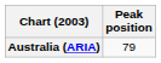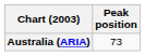Australia (ARIA) | Peak position: 79 -> 73
